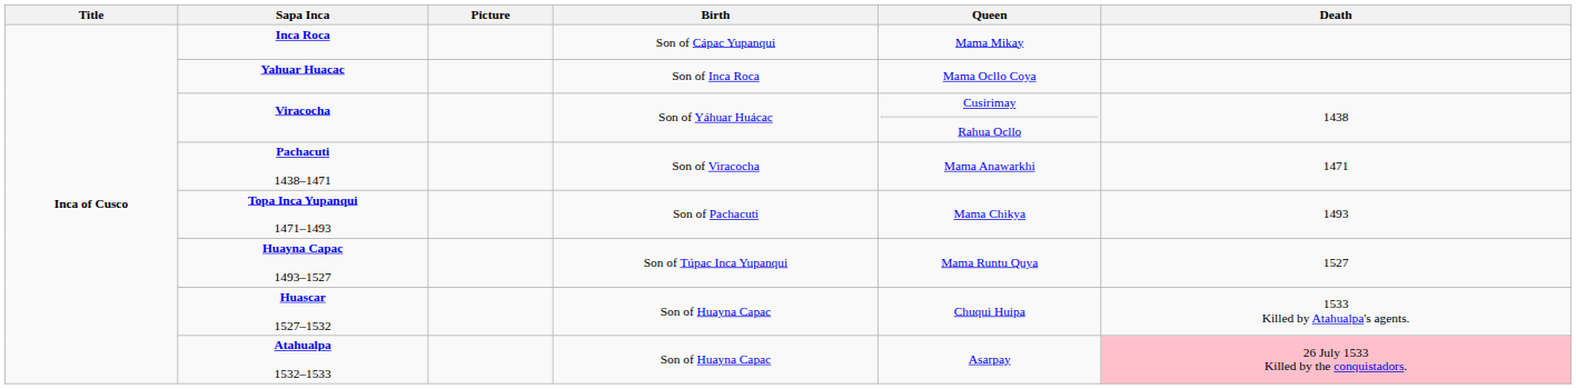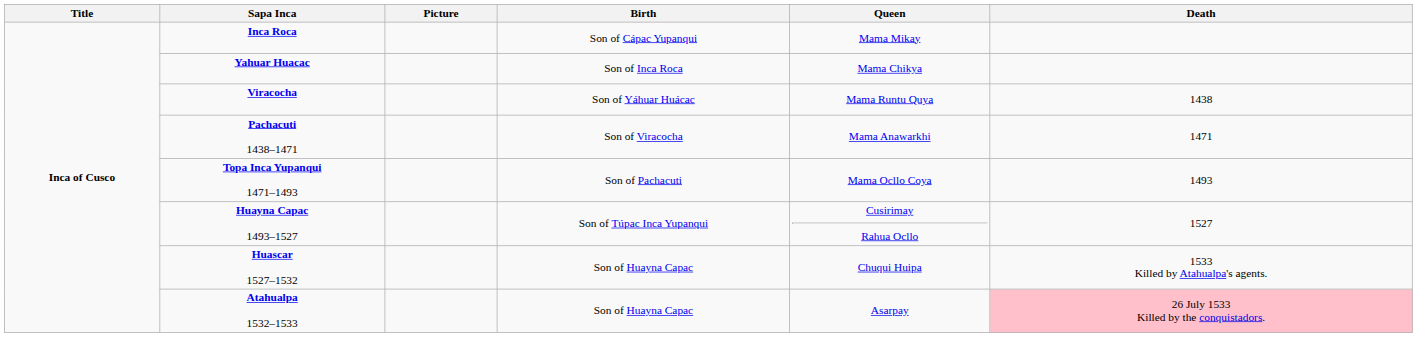Yahuar Huacac | Queen: Mama Ocllo Coya -> Mama Chikya
Viracocha | Queen: Cusirimay Rahua Ocllo -> Mama Runtu Quya
Topa Inca Yupanqui 1471–1493 | Queen: Mama Chikya -> Mama Ocllo Coya
Huayna Capac 1493–1527 | Queen: Mama Runtu Quya -> Cusirimay Rahua Ocllo
